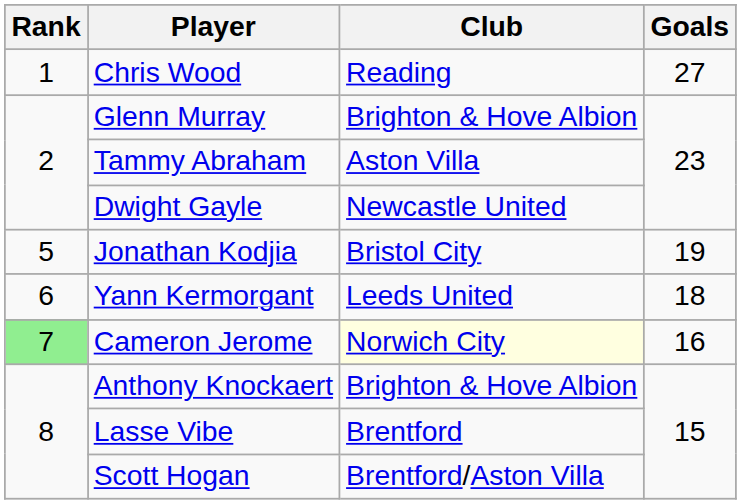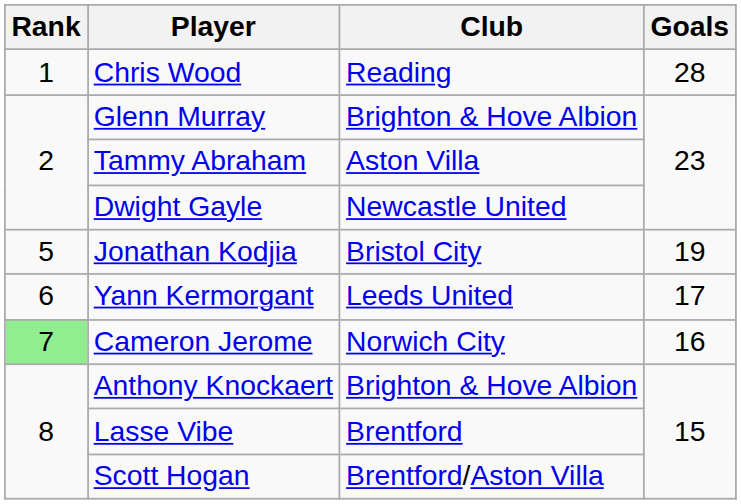Chris Wood | Goals: 27 -> 28
Yann Kermorgant | Goals: 18 -> 17
Cameron Jerome | Club: lightyellow background -> no background
